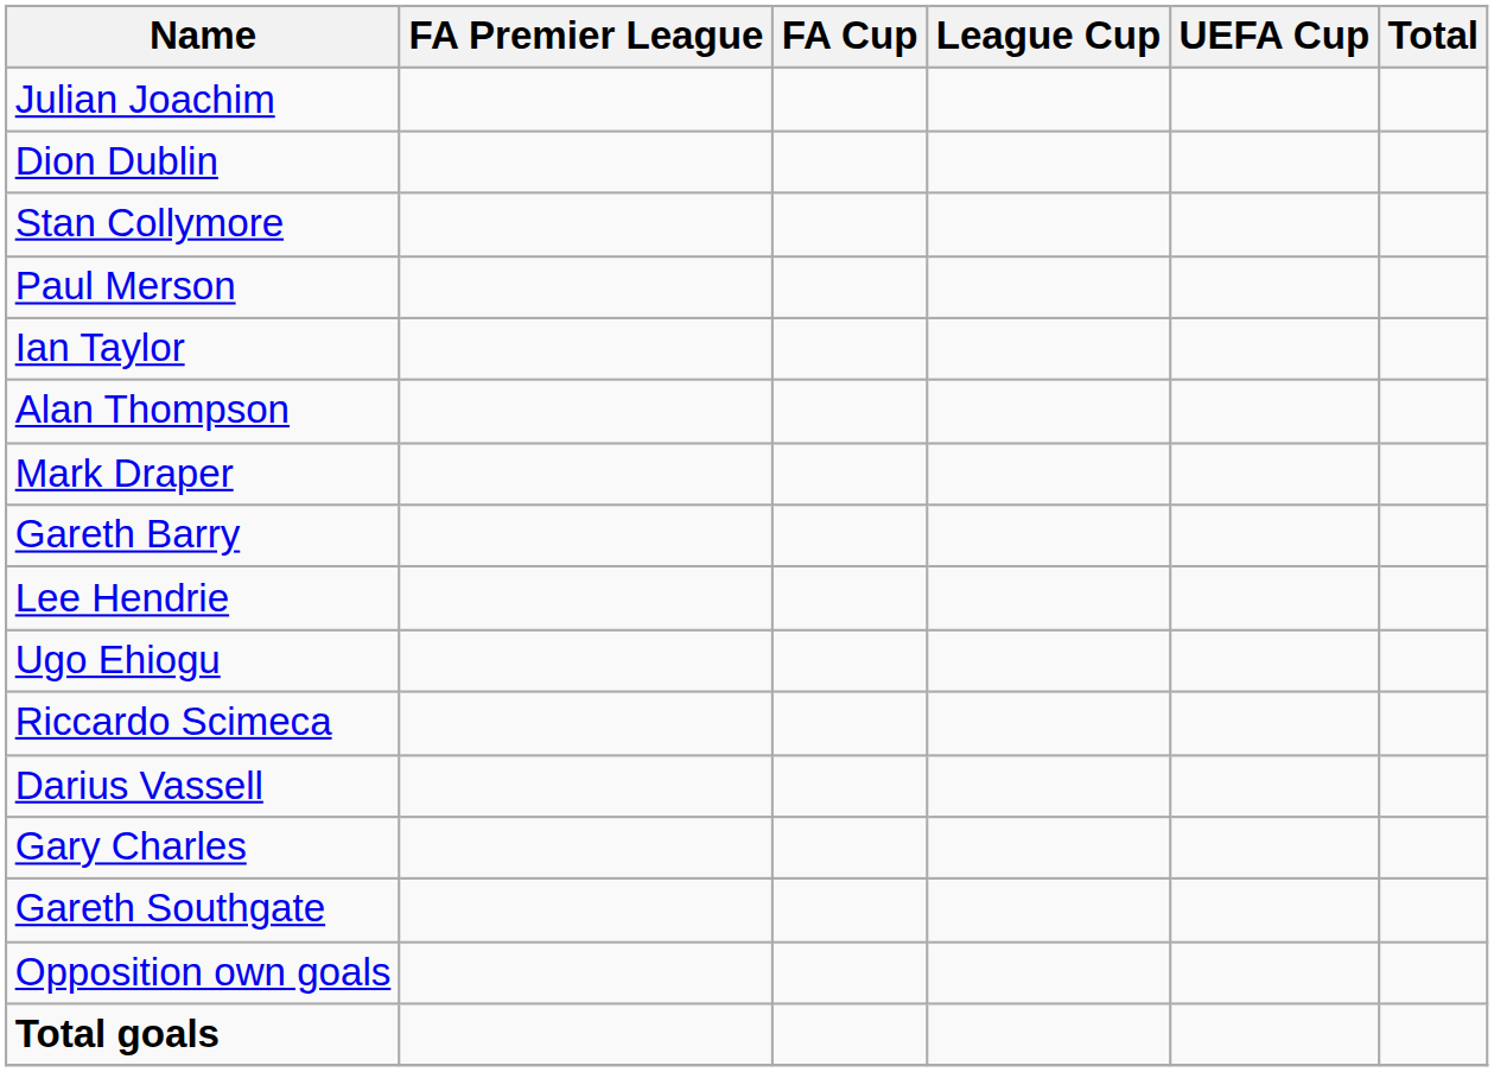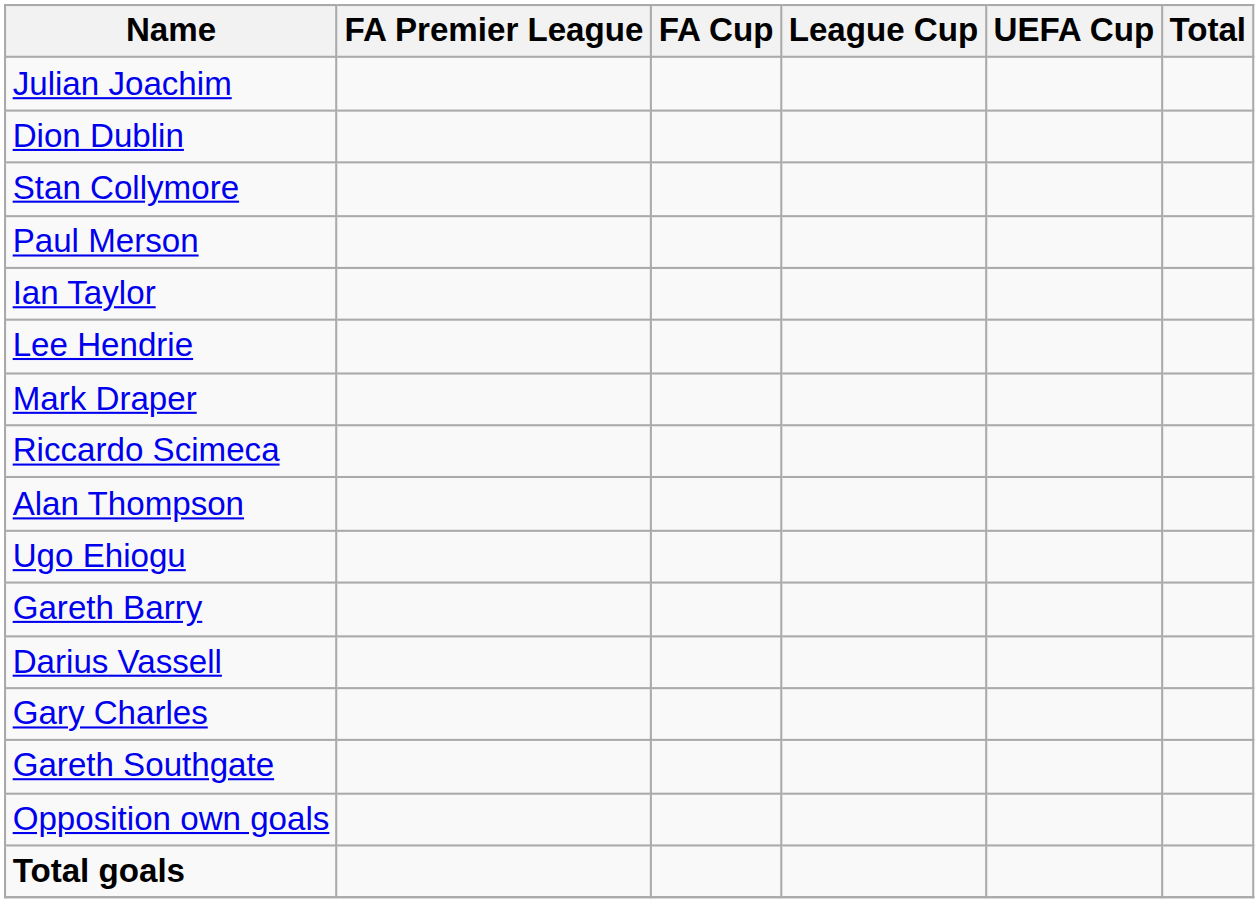rows swapped: Lee Hendrie <-> Alan Thompson
rows swapped: Gareth Barry <-> Riccardo Scimeca
